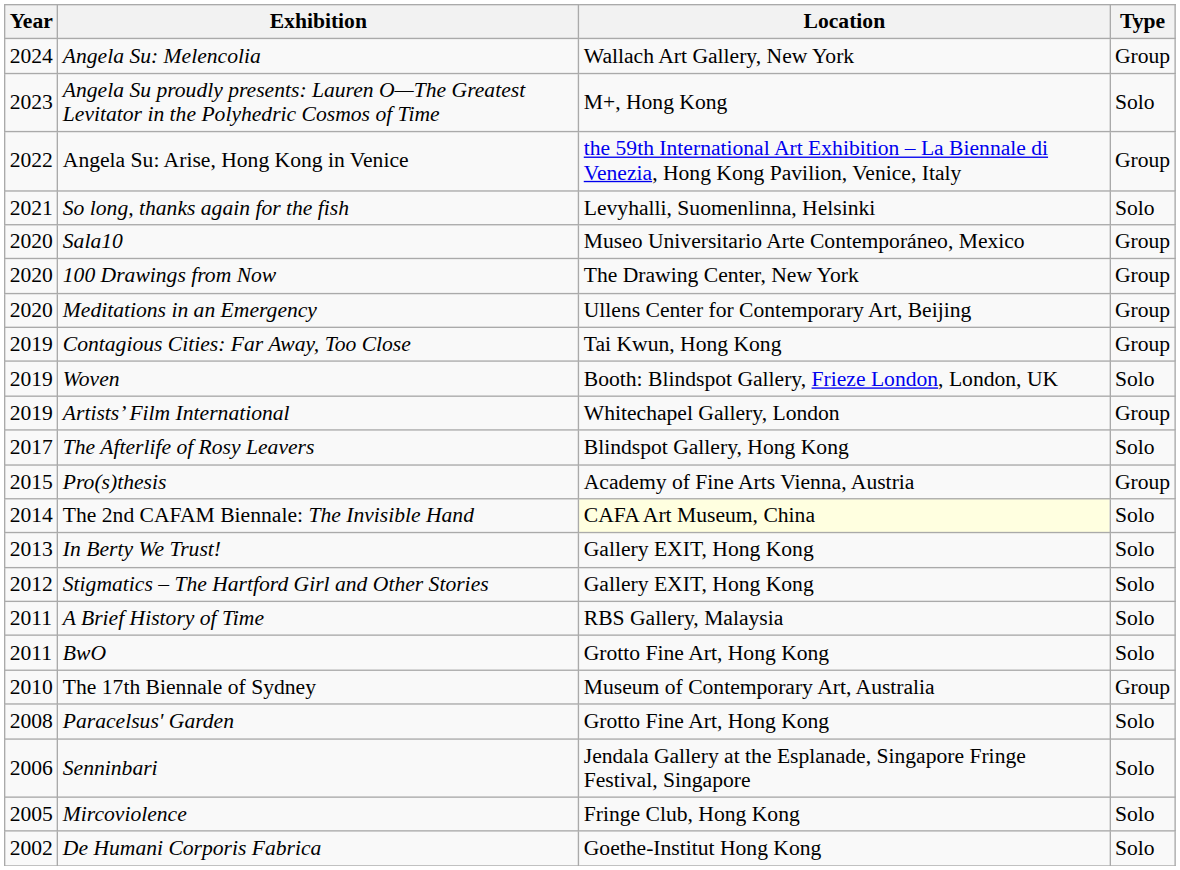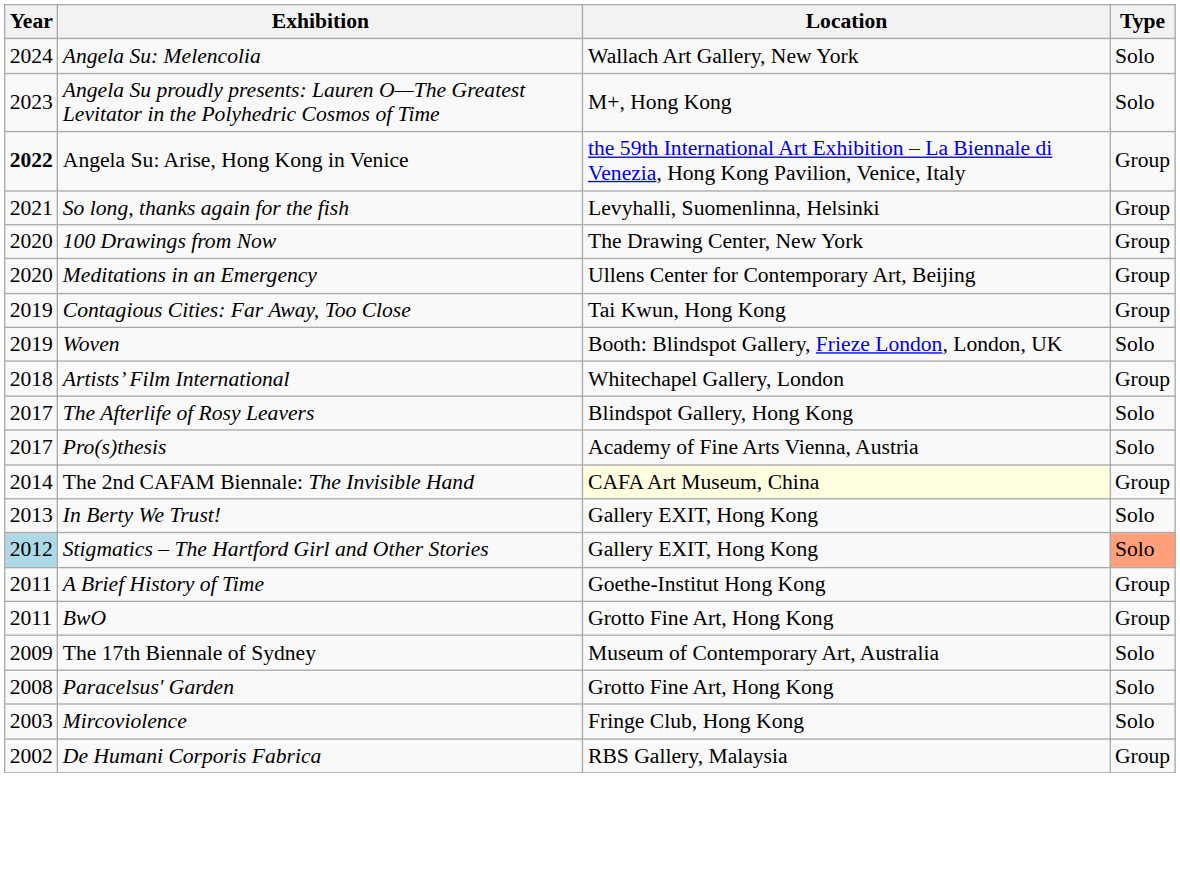Angela Su: Melencolia | Type: Group -> Solo
Angela Su: Arise, Hong Kong in Venice | Year: normal -> bold
So long, thanks again for the fish | Type: Solo -> Group
- row: 2020 | Sala10 | Museo Universitario Arte Contemporáneo, Mexico | Group
Artists’ Film International | Year: 2019 -> 2018
Pro(s)thesis | Year: 2015 -> 2017
Pro(s)thesis | Type: Group -> Solo
The 2nd CAFAM Biennale: The Invisible Hand | Type: Solo -> Group
Stigmatics – The Hartford Girl and Other Stories | Year: no background -> lightblue background
Stigmatics – The Hartford Girl and Other Stories | Type: no background -> lightsalmon background
A Brief History of Time | Location: RBS Gallery, Malaysia -> Goethe-Institut Hong Kong
A Brief History of Time | Type: Solo -> Group
BwO | Type: Solo -> Group
The 17th Biennale of Sydney | Year: 2010 -> 2009
The 17th Biennale of Sydney | Type: Group -> Solo
- row: 2006 | Senninbari | Jendala Gallery at the Esplanade, Singapore Fringe Festival, Singapore | Solo
Mircoviolence | Year: 2005 -> 2003
De Humani Corporis Fabrica | Location: Goethe-Institut Hong Kong -> RBS Gallery, Malaysia
De Humani Corporis Fabrica | Type: Solo -> Group
